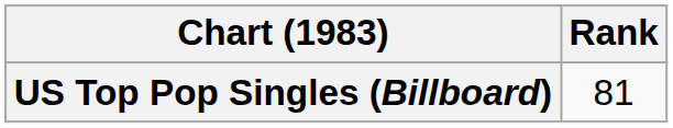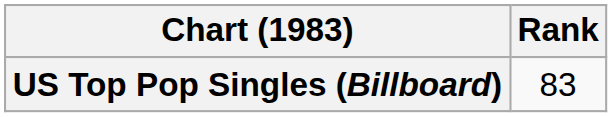US Top Pop Singles (Billboard) | Rank: 81 -> 83
